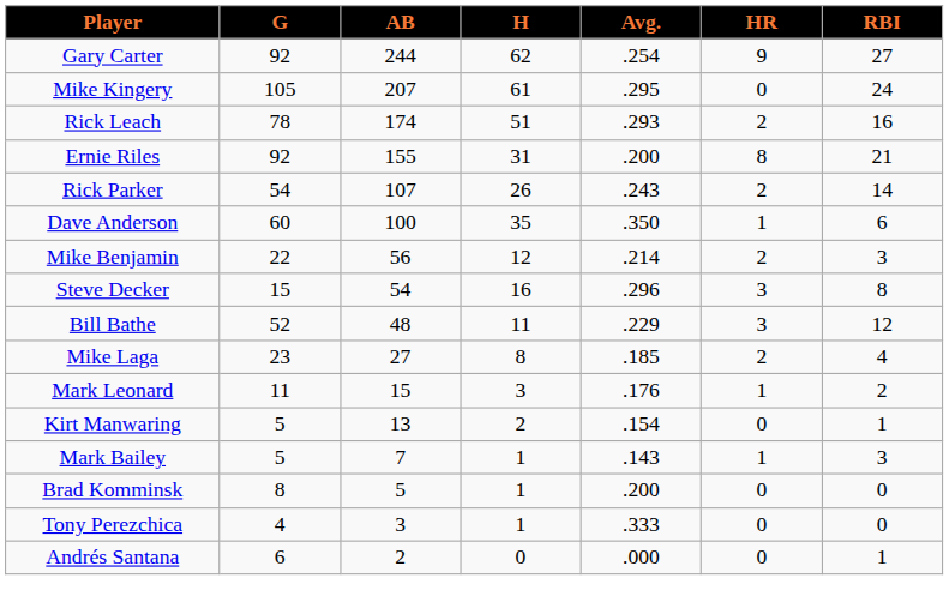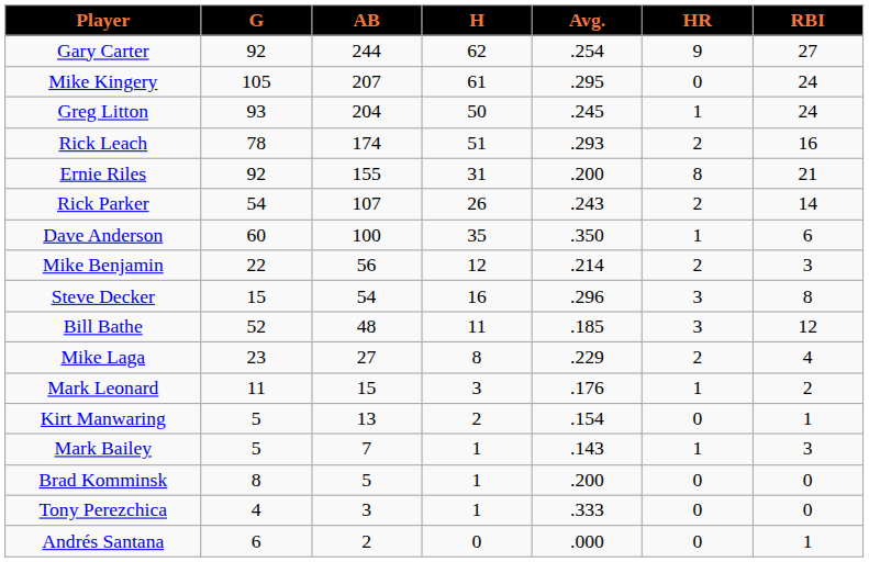+ row: Greg Litton | 93 | 204 | 50 | .245 | 1 | 24
Bill Bathe | Avg.: .229 -> .185
Mike Laga | Avg.: .185 -> .229
